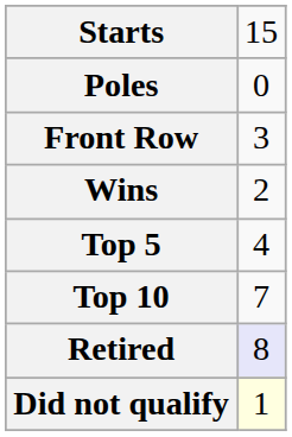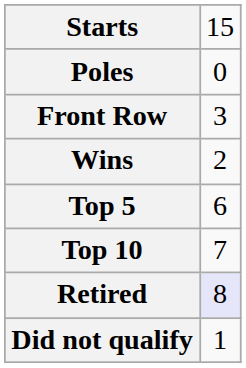Top 5 | column 2: 4 -> 6
Did not qualify | column 2: lightyellow background -> no background
